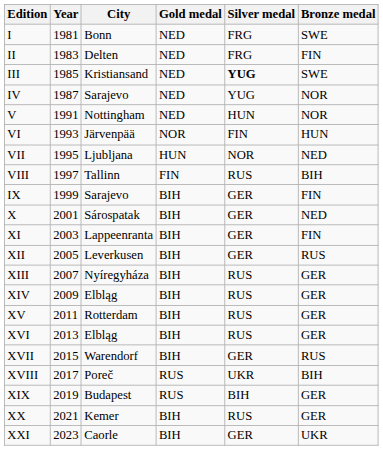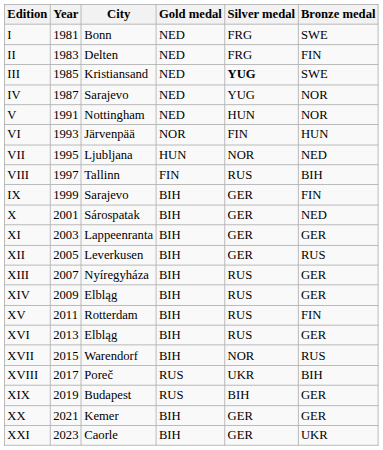XI | Bronze medal: FIN -> GER
XV | Bronze medal: GER -> FIN
XVII | Silver medal: GER -> NOR
XX | Silver medal: RUS -> GER
